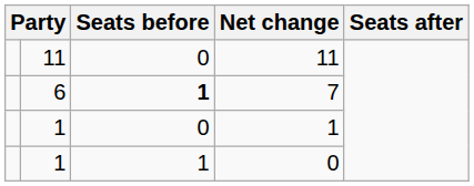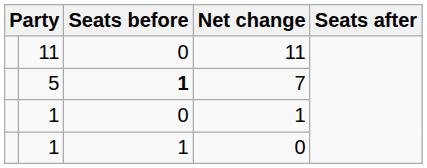7 | column 2: 6 -> 5
